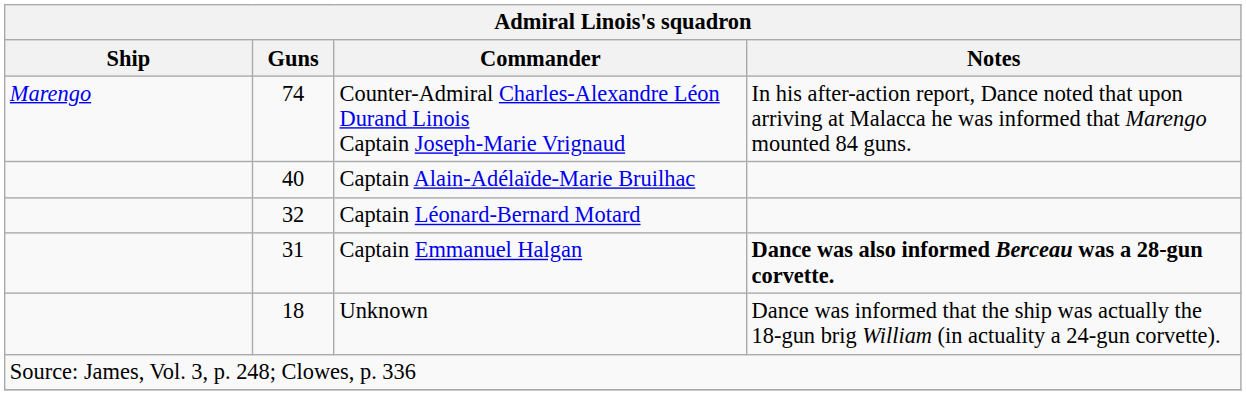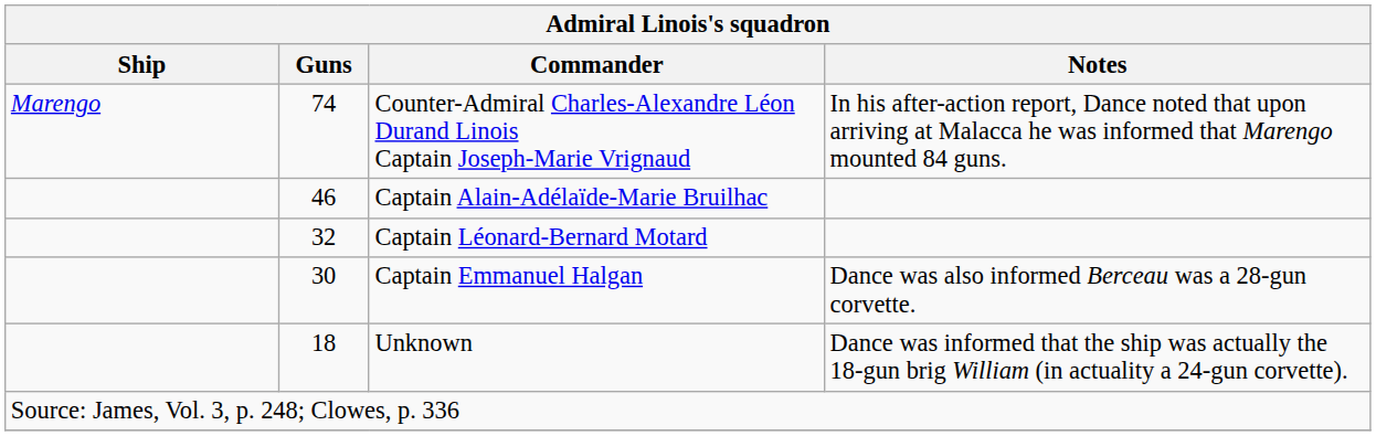Captain Alain-Adélaïde-Marie Bruilhac | Guns: 40 -> 46
Captain Emmanuel Halgan | Guns: 31 -> 30
Captain Emmanuel Halgan | Notes: bold -> normal
